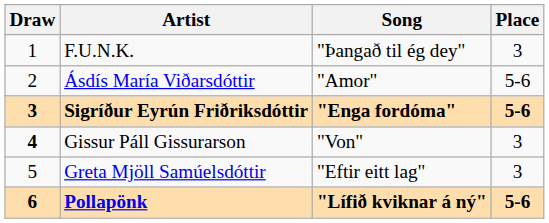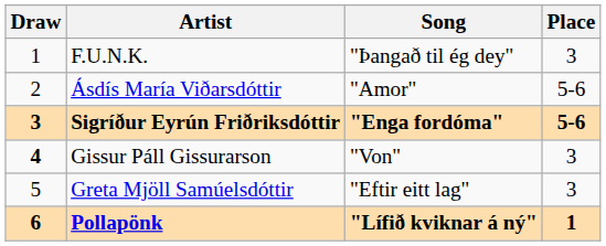Pollapönk | Place: 5-6 -> 1
